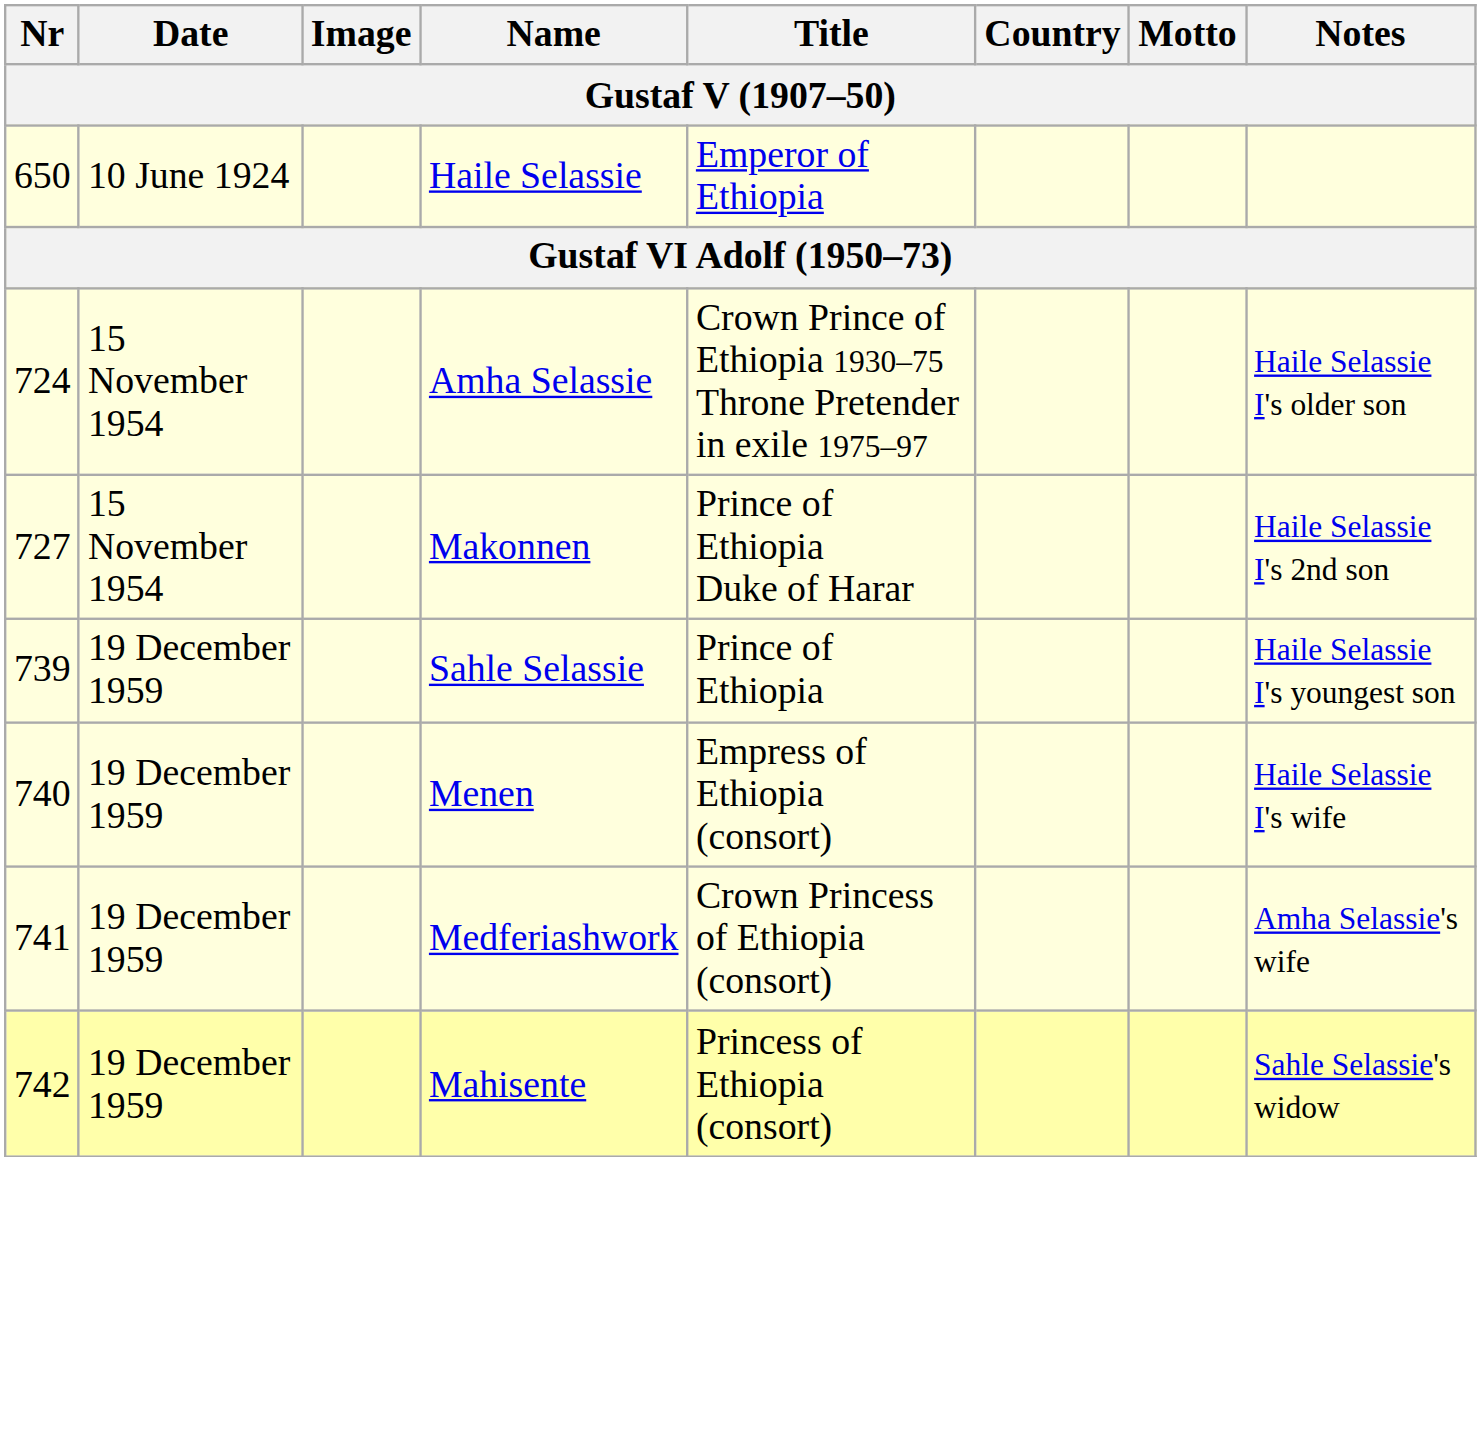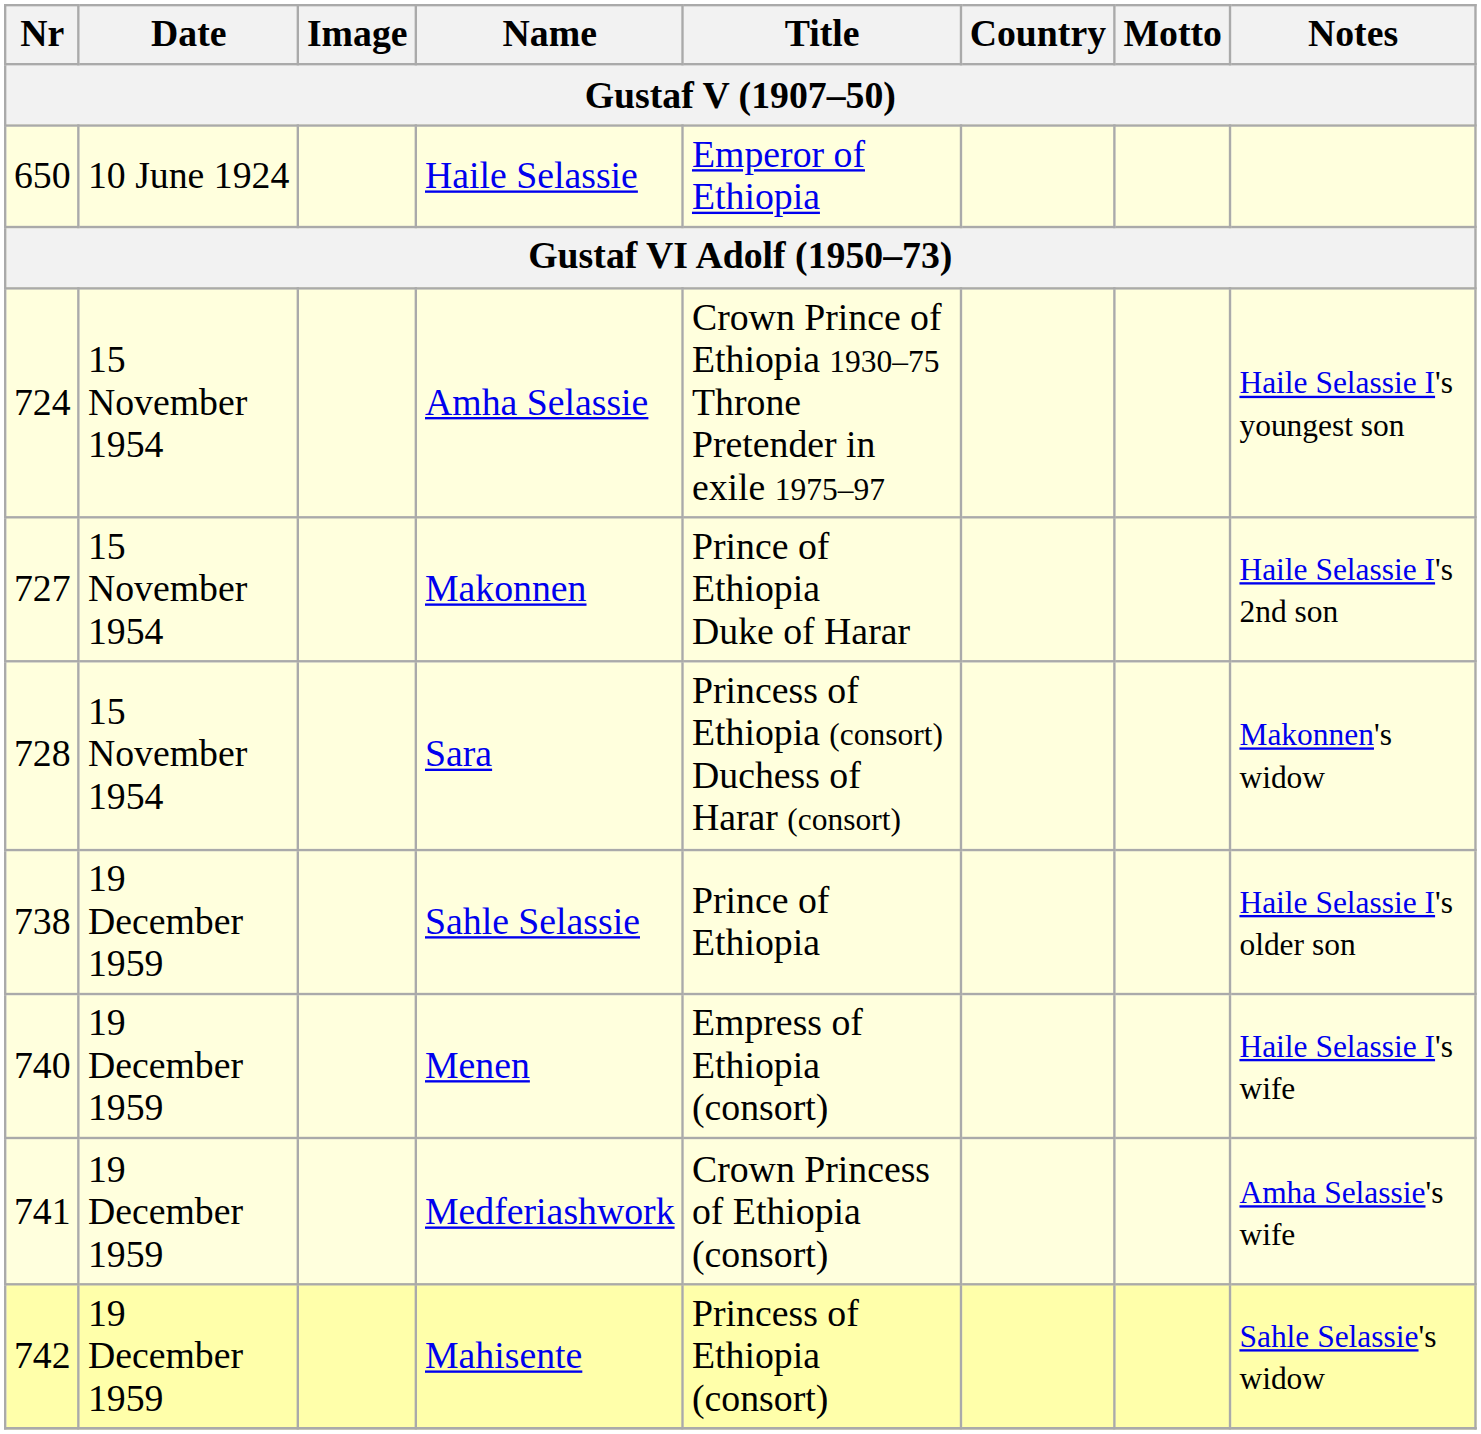Amha Selassie | Notes: Haile Selassie I's older son -> Haile Selassie I's youngest son
+ row: 728 | 15 November 1954 | Sara | Princess of Ethiopia (consort) Duchess of Harar (consort) | Makonnen's widow
Sahle Selassie | Nr: 739 -> 738
Sahle Selassie | Notes: Haile Selassie I's youngest son -> Haile Selassie I's older son
